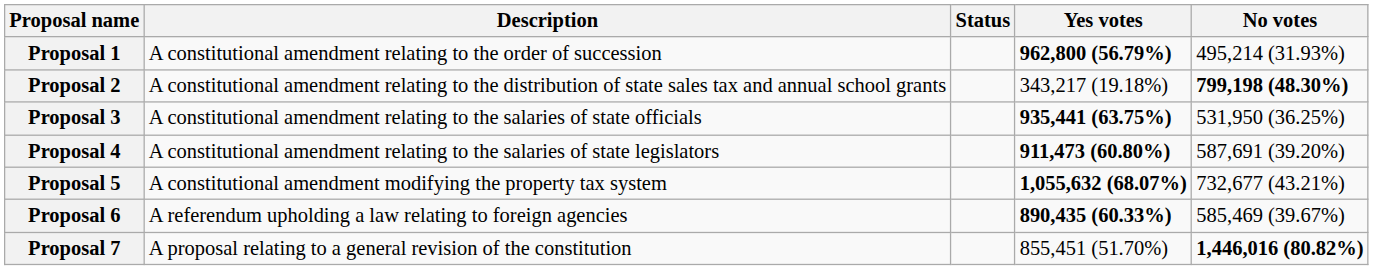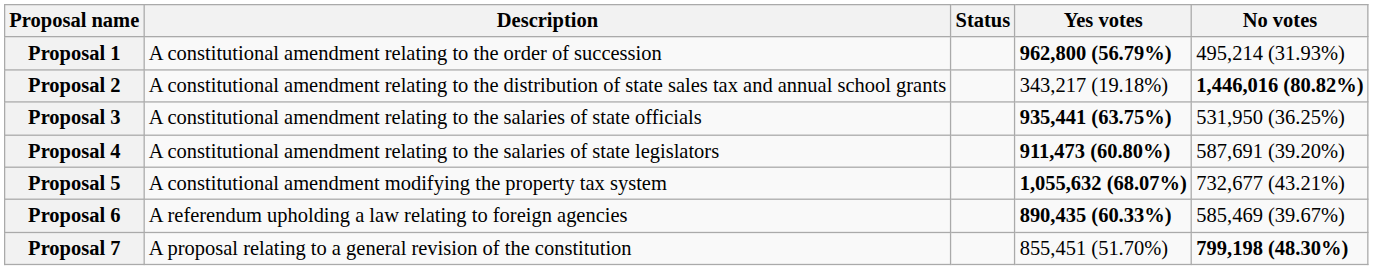Proposal 2 | No votes: 799,198 (48.30%) -> 1,446,016 (80.82%)
Proposal 7 | No votes: 1,446,016 (80.82%) -> 799,198 (48.30%)
